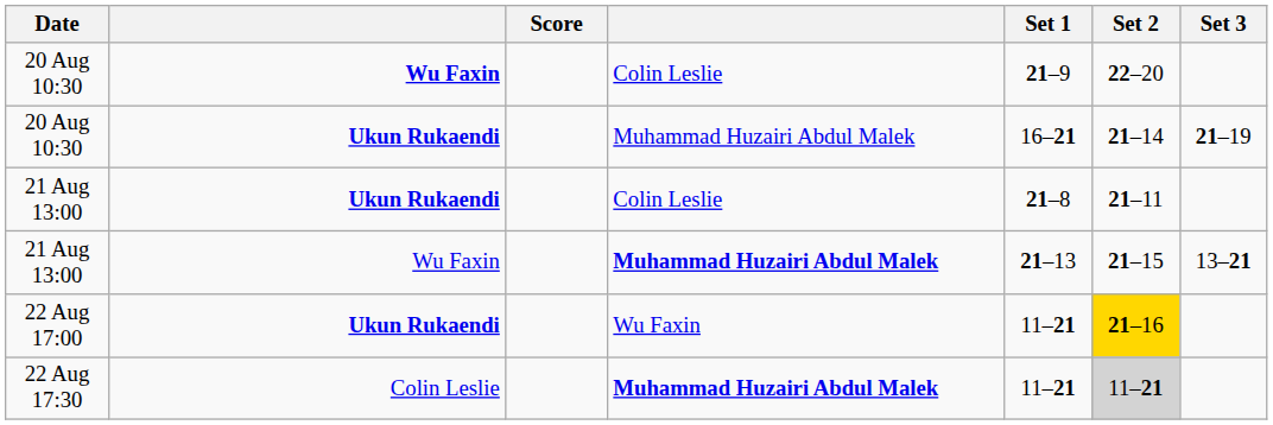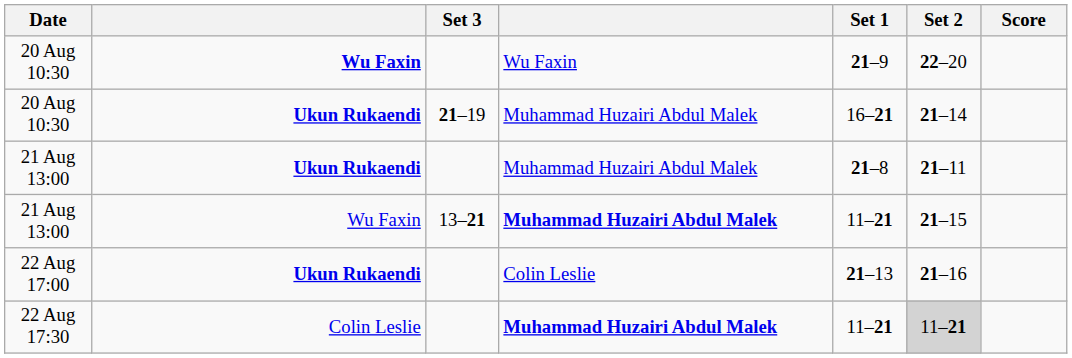columns swapped: Score <-> Set 3
20 Aug 10:30 / Wu Faxin | column 4: Colin Leslie -> Wu Faxin
21 Aug 13:00 / Ukun Rukaendi | column 4: Colin Leslie -> Muhammad Huzairi Abdul Malek
21 Aug 13:00 / Wu Faxin | Set 1: 21–13 -> 11–21
22 Aug 17:00 | column 4: Wu Faxin -> Colin Leslie
22 Aug 17:00 | Set 1: 11–21 -> 21–13
22 Aug 17:00 | Set 2: gold background -> no background
